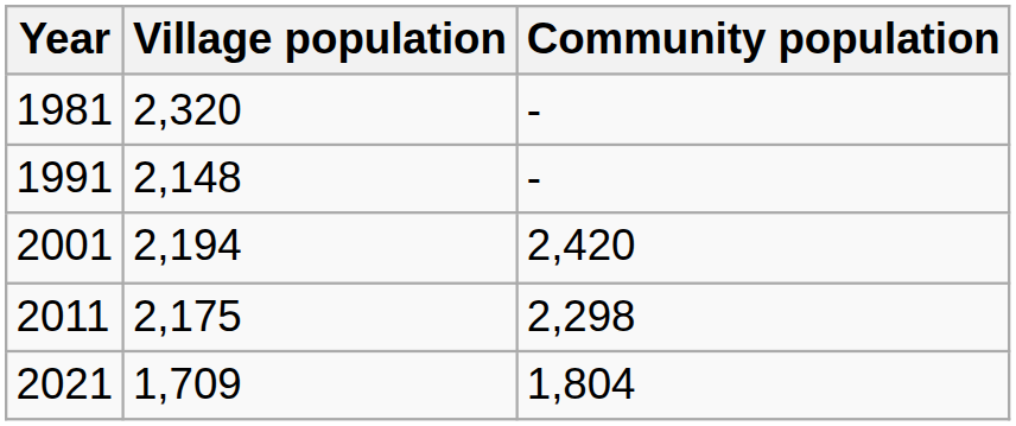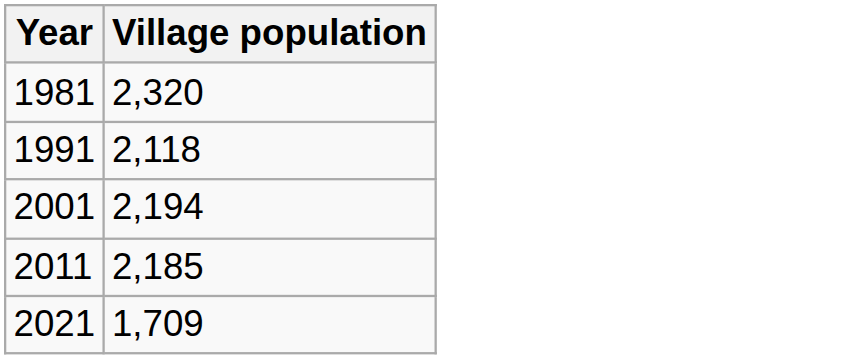- column: Community population | - | - | 2,420 | 2,298 | 1,804
1991 | Village population: 2,148 -> 2,118
2011 | Village population: 2,175 -> 2,185
